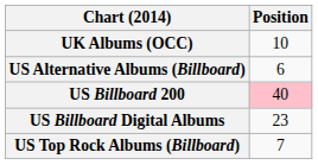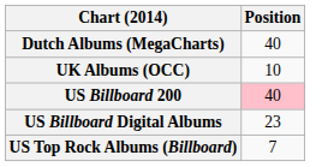+ row: Dutch Albums (MegaCharts) | 40
- row: US Alternative Albums (Billboard) | 6
